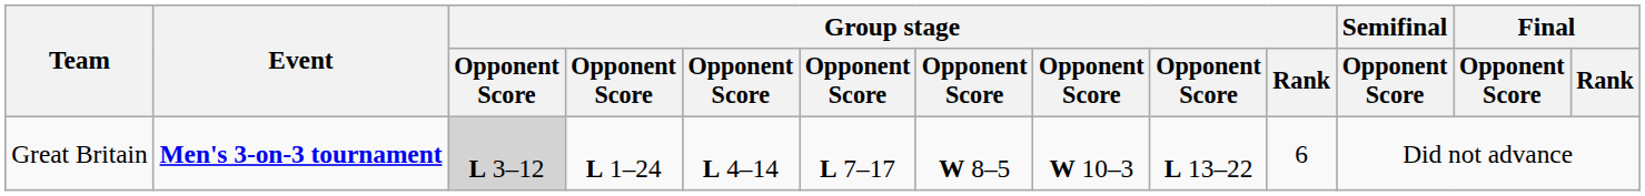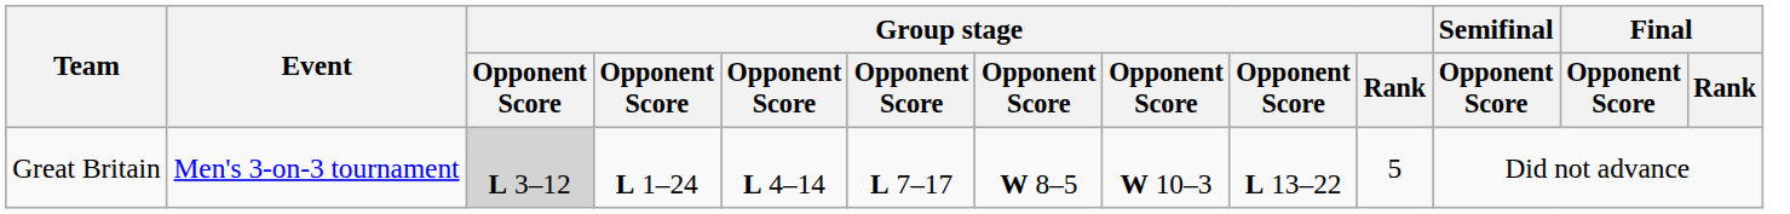Great Britain | Event: bold -> normal
Great Britain | Group stage / Rank: 6 -> 5
